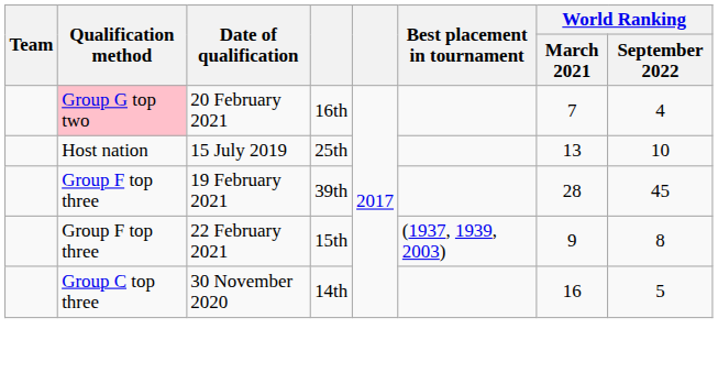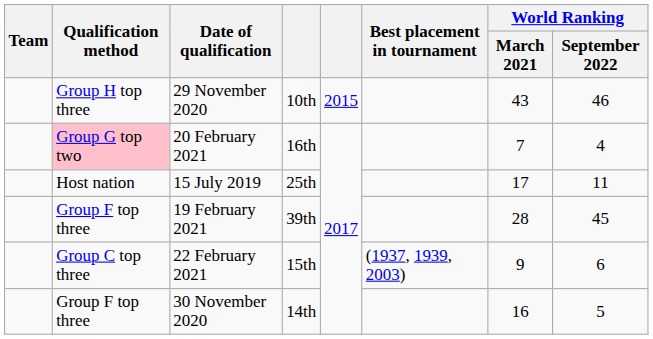+ row: Group H top three | 29 November 2020 | 10th | 2015 | 43 | 46
15 July 2019 | World Ranking / March 2021: 13 -> 17
15 July 2019 | World Ranking / September 2022: 10 -> 11
22 February 2021 | Qualification method: Group F top three -> Group C top three
22 February 2021 | World Ranking / September 2022: 8 -> 6
30 November 2020 | Qualification method: Group C top three -> Group F top three
